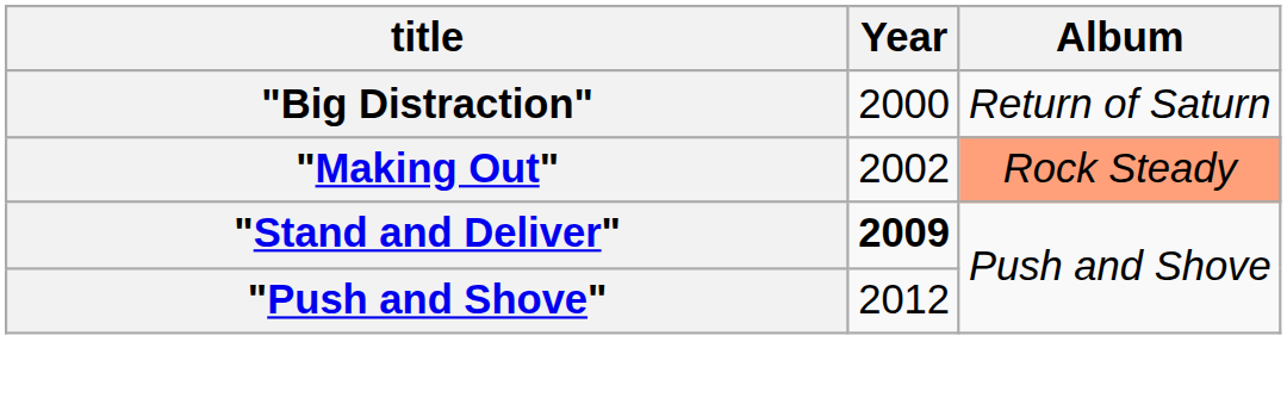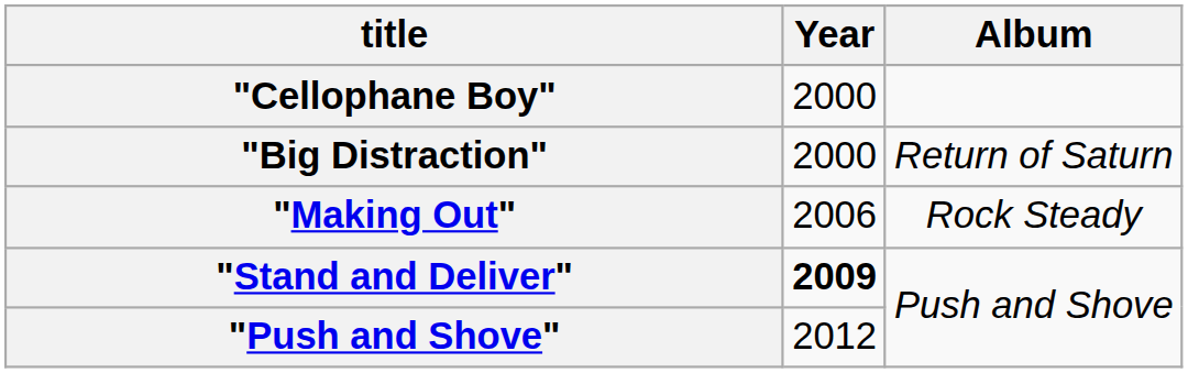+ row: "Cellophane Boy" | 2000
"Making Out" | Year: 2002 -> 2006
"Making Out" | Album: lightsalmon background -> no background
